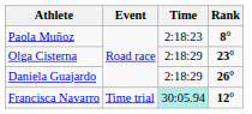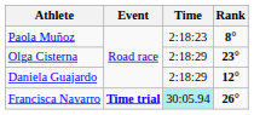Daniela Guajardo | Rank: 26° -> 12°
Francisca Navarro | Event: normal -> bold
Francisca Navarro | Rank: 12° -> 26°
